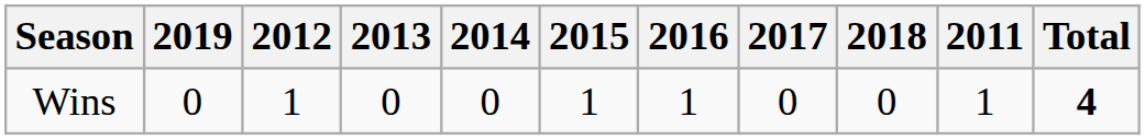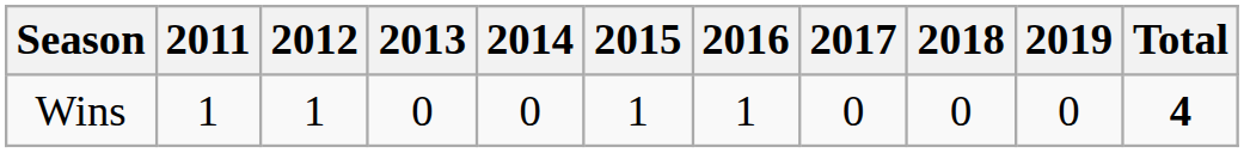columns swapped: 2011 <-> 2019
